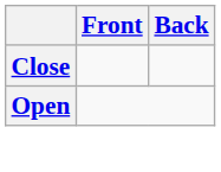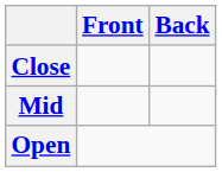+ row: Mid
